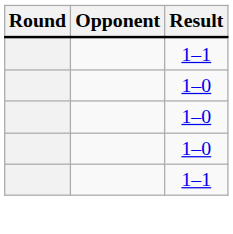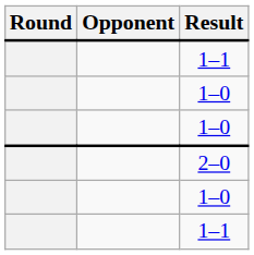+ row: 2–0
